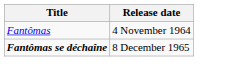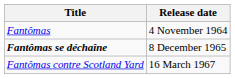+ row: Fantômas contre Scotland Yard | 16 March 1967
